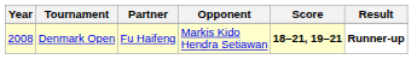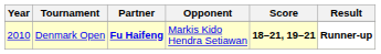Denmark Open | Year: 2008 -> 2010
Denmark Open | Partner: normal -> bold
